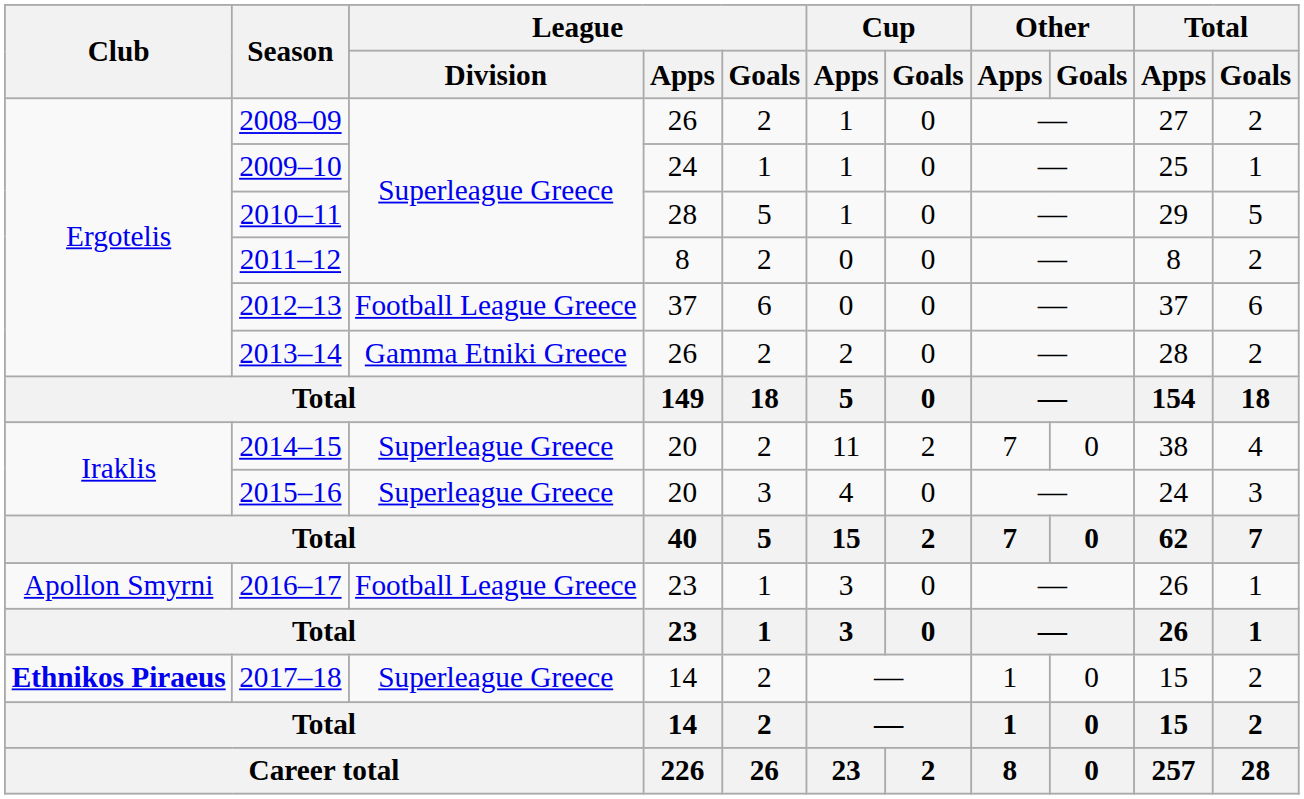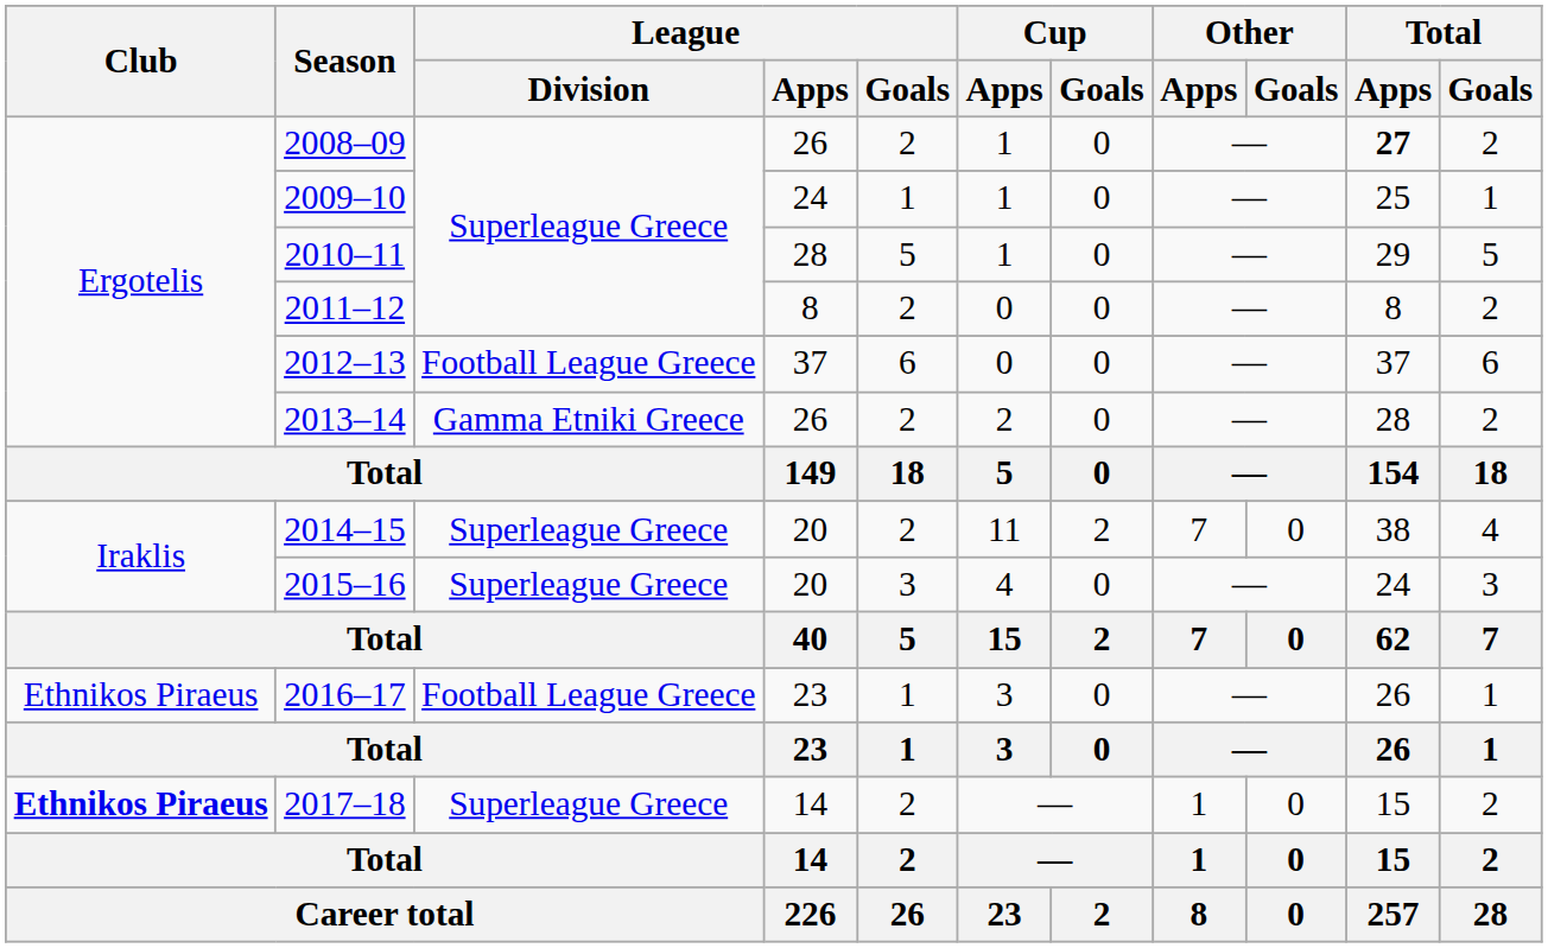2008–09 | Total / Apps: normal -> bold
2016–17 | Club: Apollon Smyrni -> Ethnikos Piraeus
